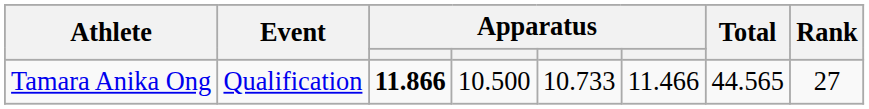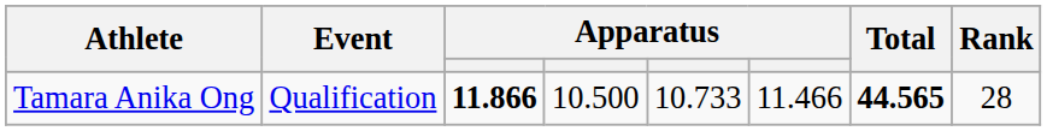Tamara Anika Ong | Total: normal -> bold
Tamara Anika Ong | Rank: 27 -> 28
